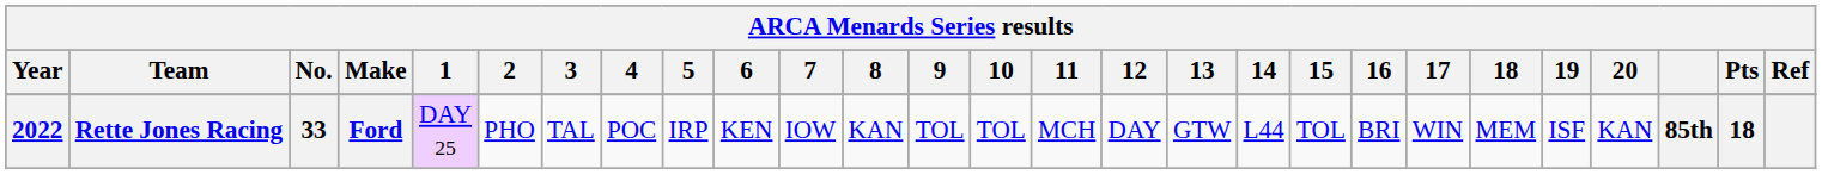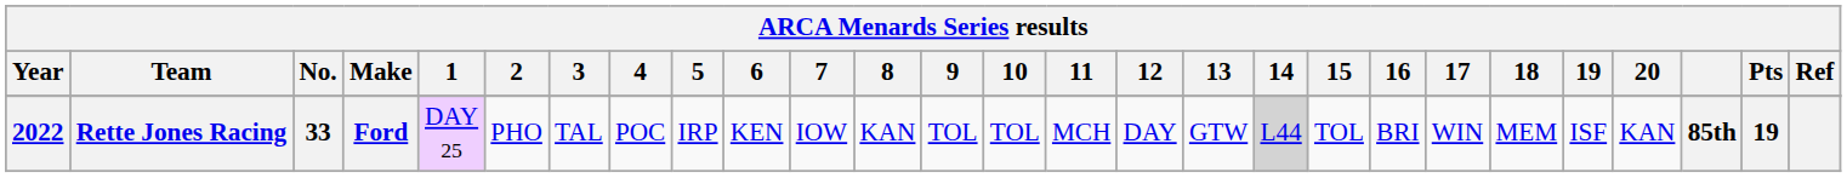Rette Jones Racing | 14: no background -> lightgrey background
Rette Jones Racing | Pts: 18 -> 19
